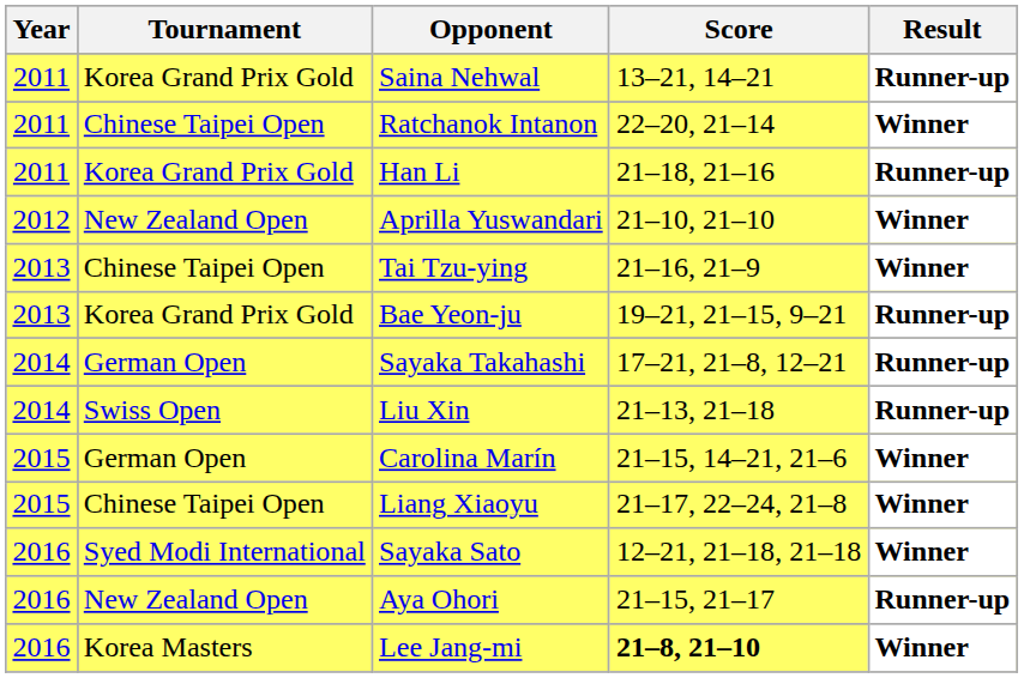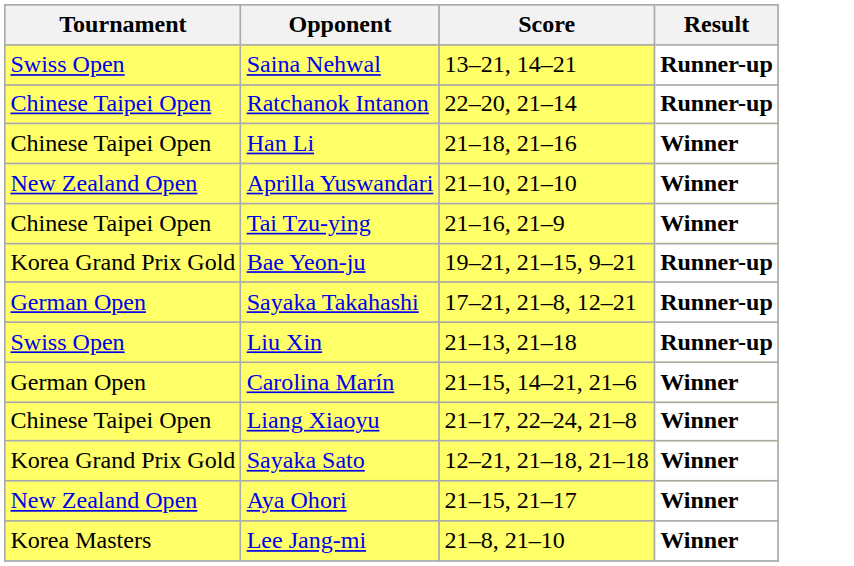- column: Year | 2011 | 2011 | 2011 | 2012 | 2013 | 2013 | 2014 | 2014 | 2015 | 2015 | 2016 | 2016 | 2016
Saina Nehwal | Tournament: Korea Grand Prix Gold -> Swiss Open
Ratchanok Intanon | Result: Winner -> Runner-up
Han Li | Tournament: Korea Grand Prix Gold -> Chinese Taipei Open
Han Li | Result: Runner-up -> Winner
Sayaka Sato | Tournament: Syed Modi International -> Korea Grand Prix Gold
Aya Ohori | Result: Runner-up -> Winner
Lee Jang-mi | Score: bold -> normal
